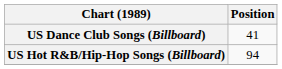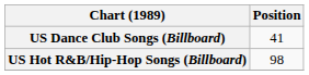US Hot R&B/Hip-Hop Songs (Billboard) | Position: 94 -> 98
